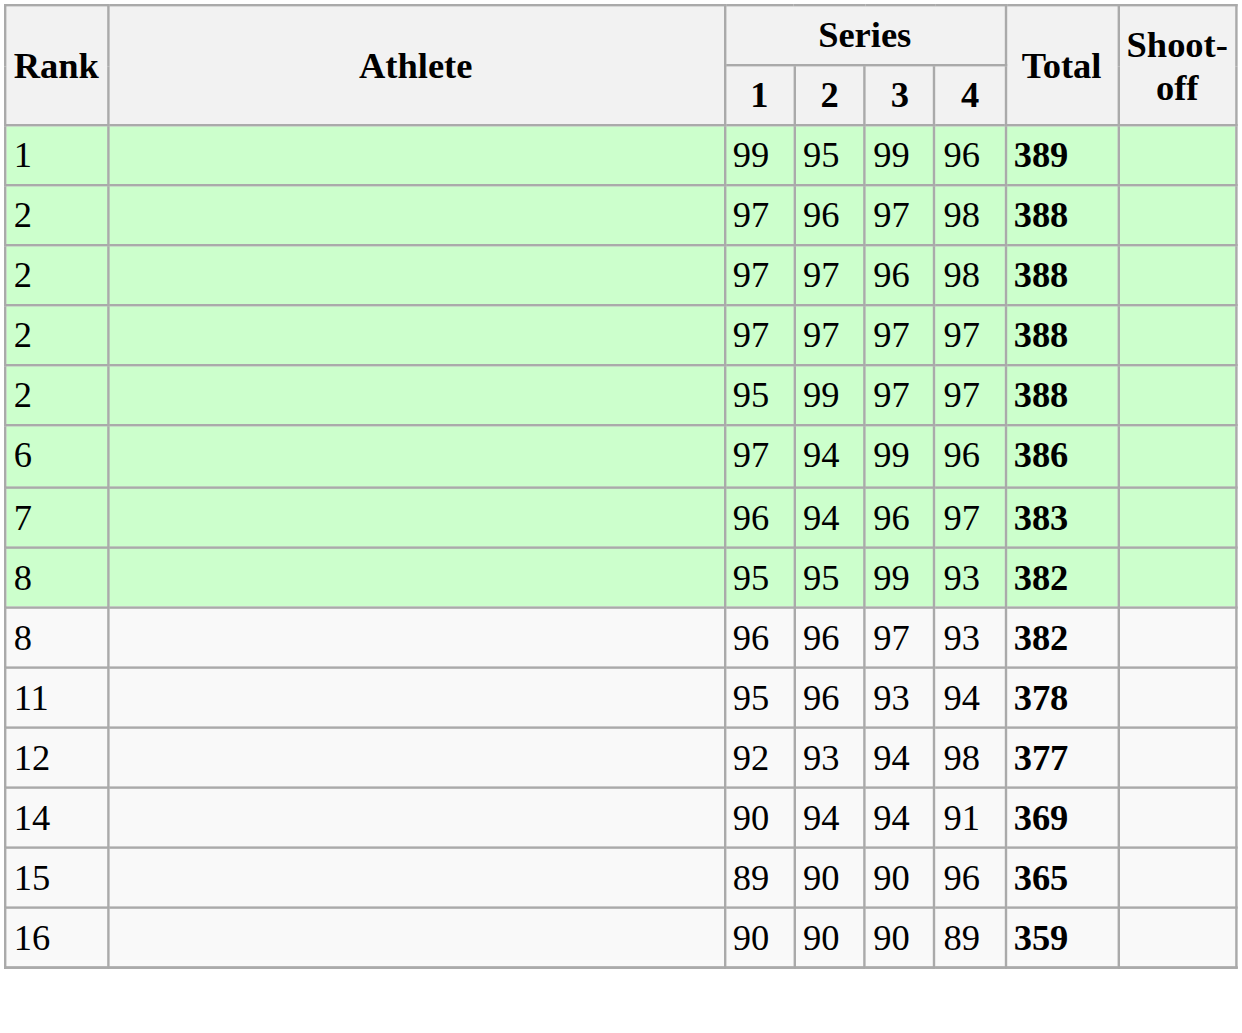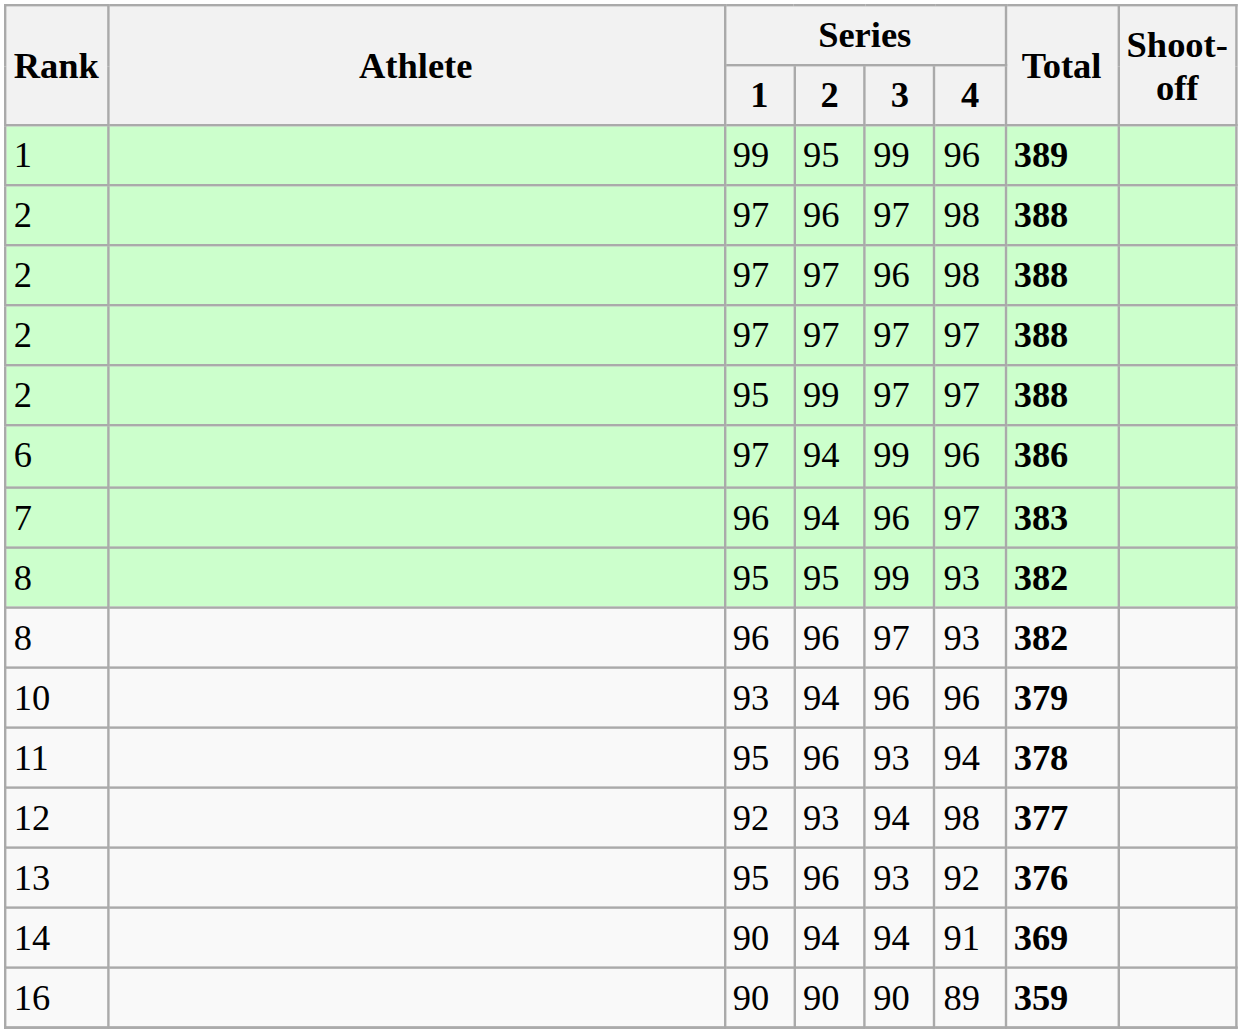+ row: 10 | 93 | 94 | 96 | 96 | 379
+ row: 13 | 95 | 96 | 93 | 92 | 376
- row: 15 | 89 | 90 | 90 | 96 | 365
